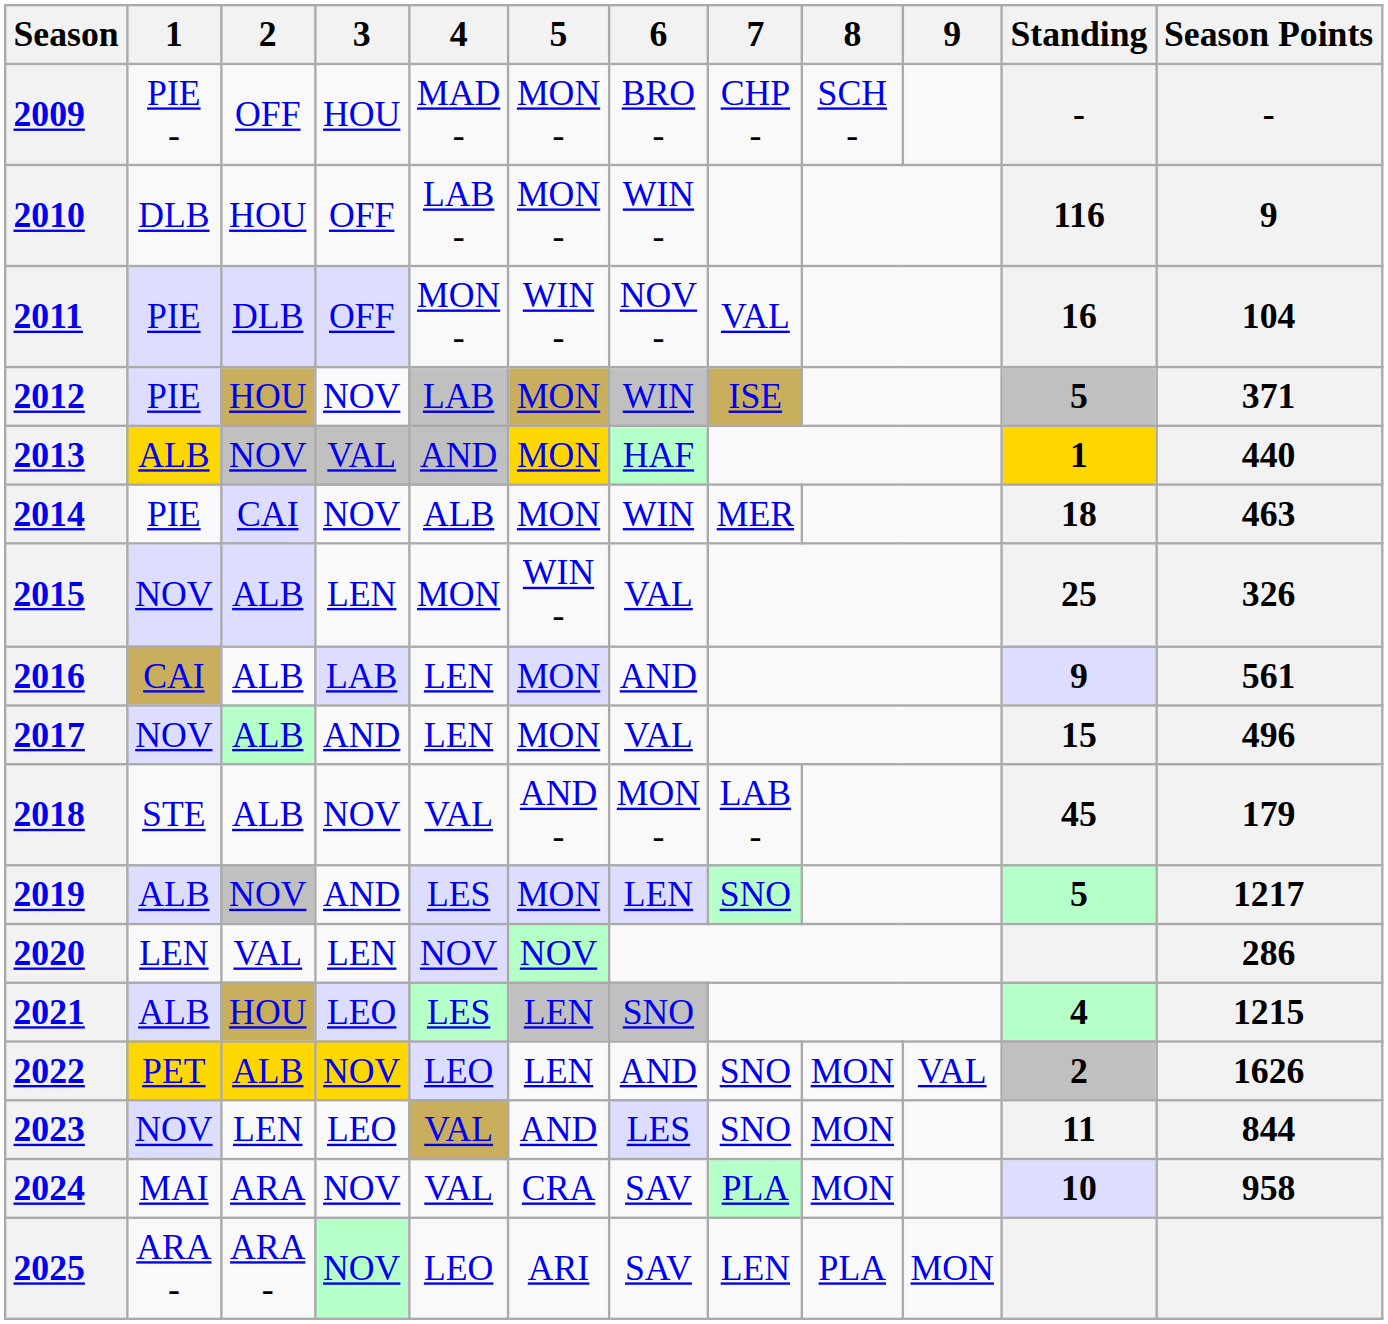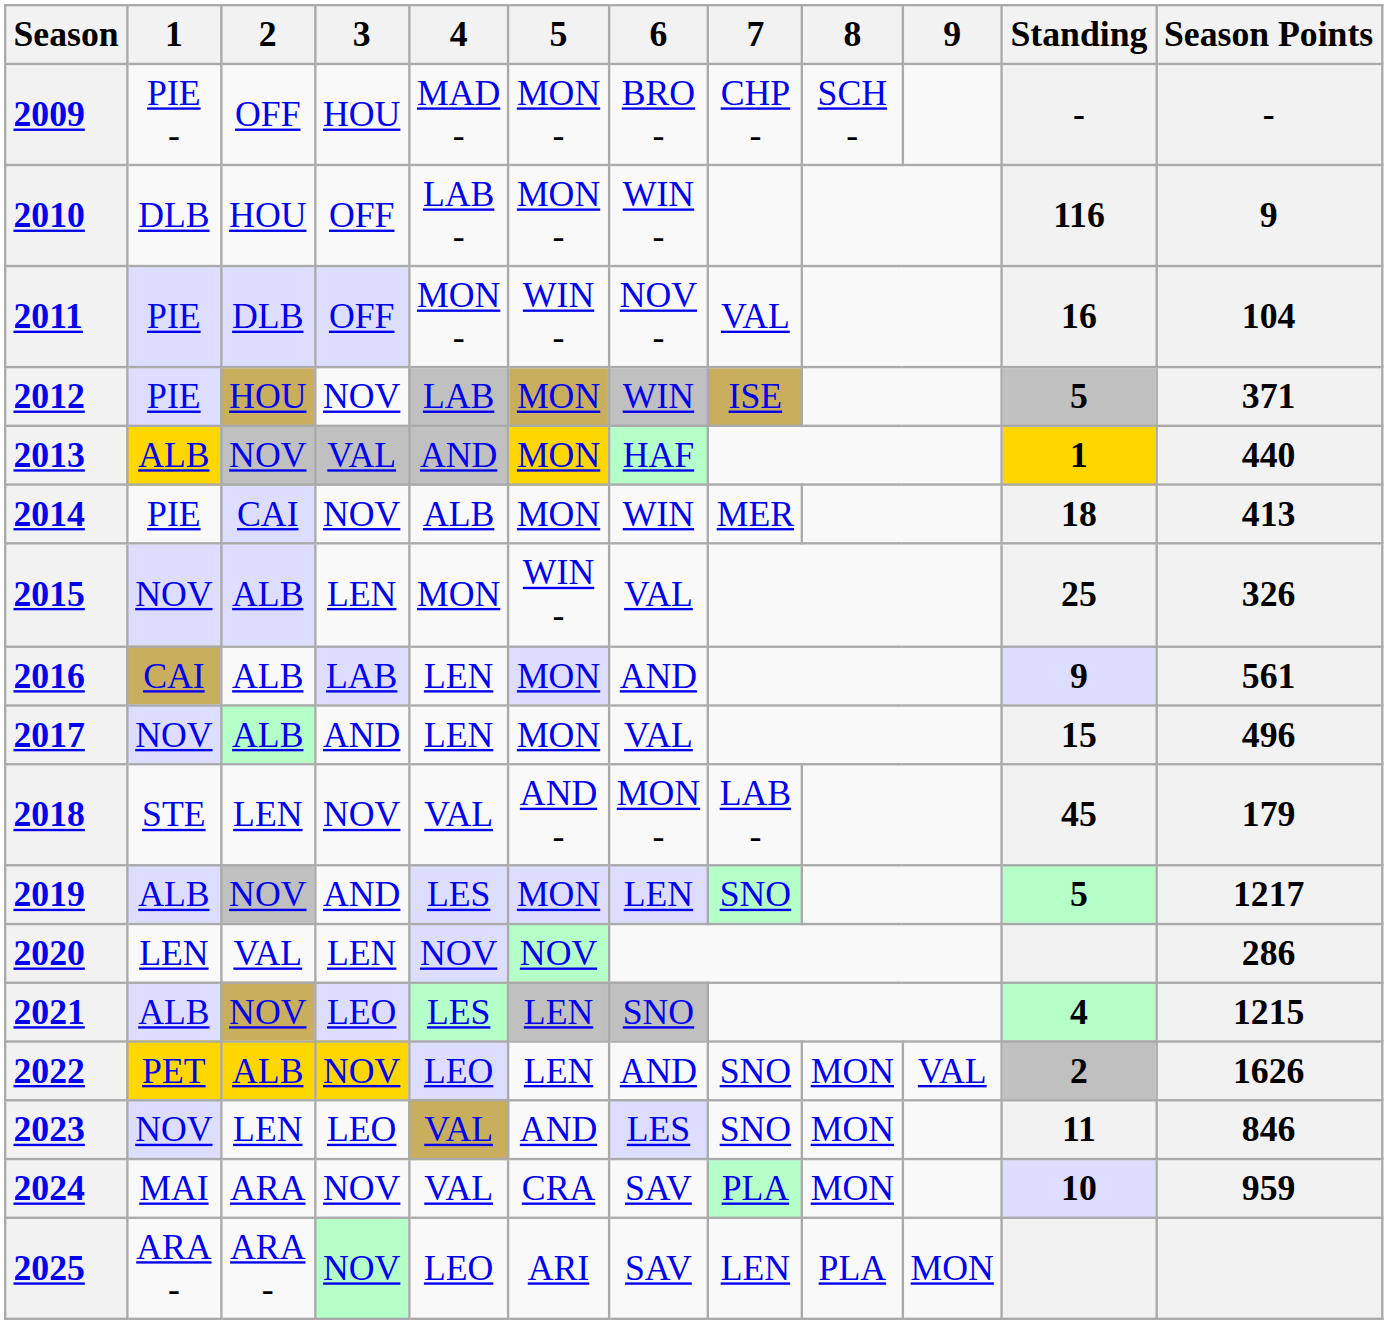2014 | Season Points: 463 -> 413
2018 | 2: ALB -> LEN
2021 | 2: HOU -> NOV
2023 | Season Points: 844 -> 846
2024 | Season Points: 958 -> 959
